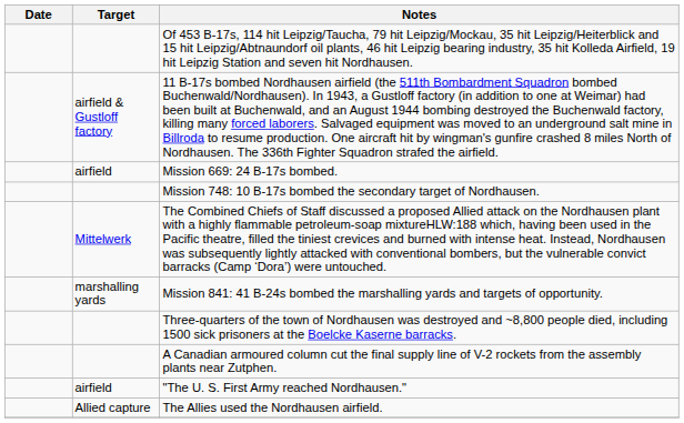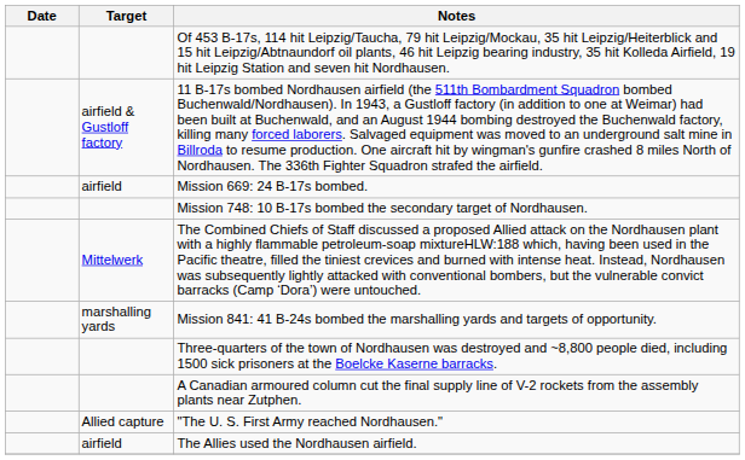"The U. S. First Army reached Nordhausen." | Target: airfield -> Allied capture
The Allies used the Nordhausen airfield. | Target: Allied capture -> airfield
